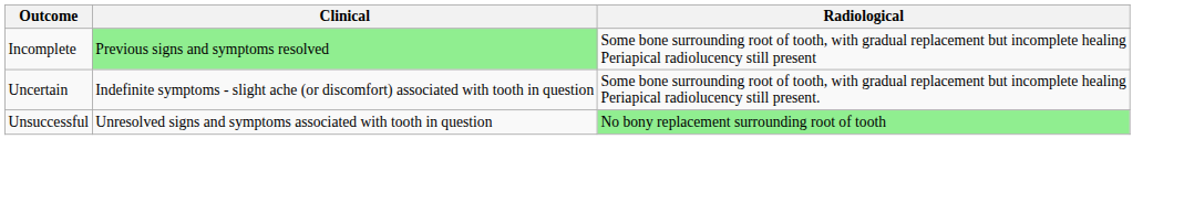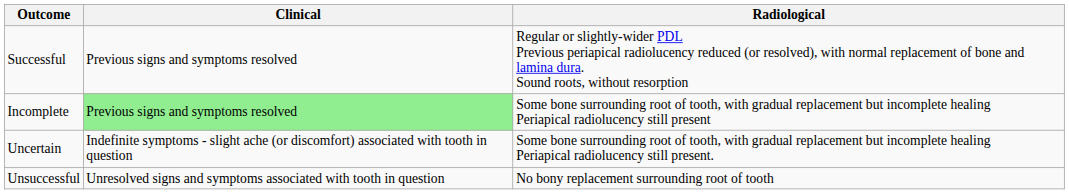+ row: Successful | Previous signs and symptoms resolved | Regular or slightly-wider PDL Previous periapical radiolucency reduced (or resolved), with normal replacement of bone and lamina dura. Sound roots, without resorption
Unsuccessful | Radiological: lightgreen background -> no background
